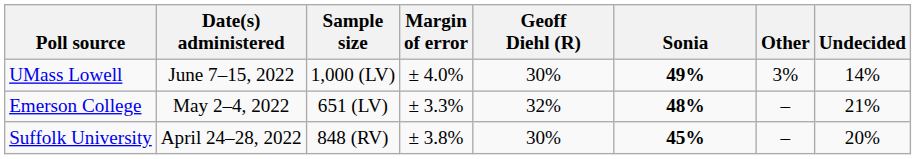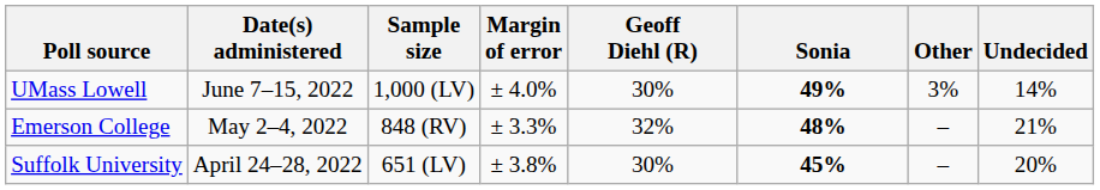Emerson College | Sample size: 651 (LV) -> 848 (RV)
Suffolk University | Sample size: 848 (RV) -> 651 (LV)
